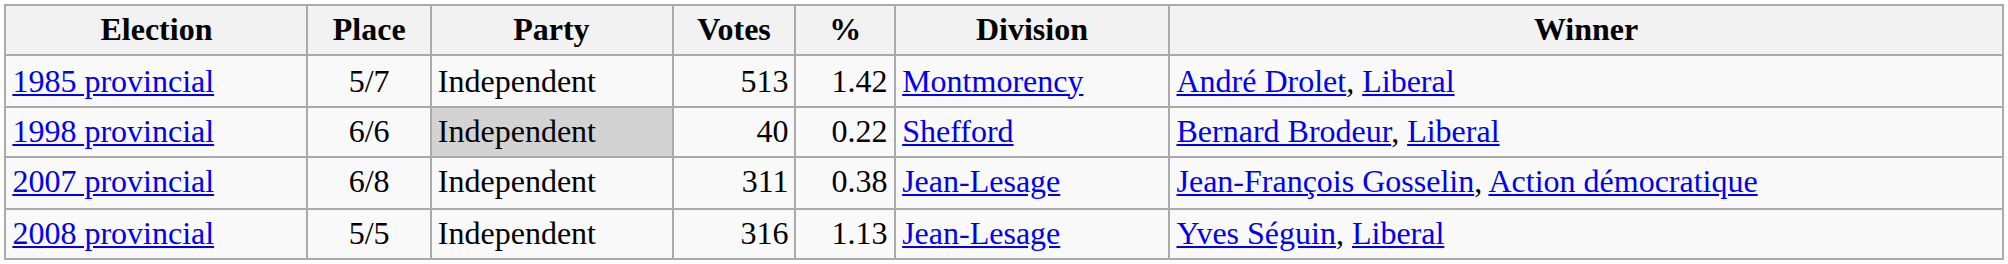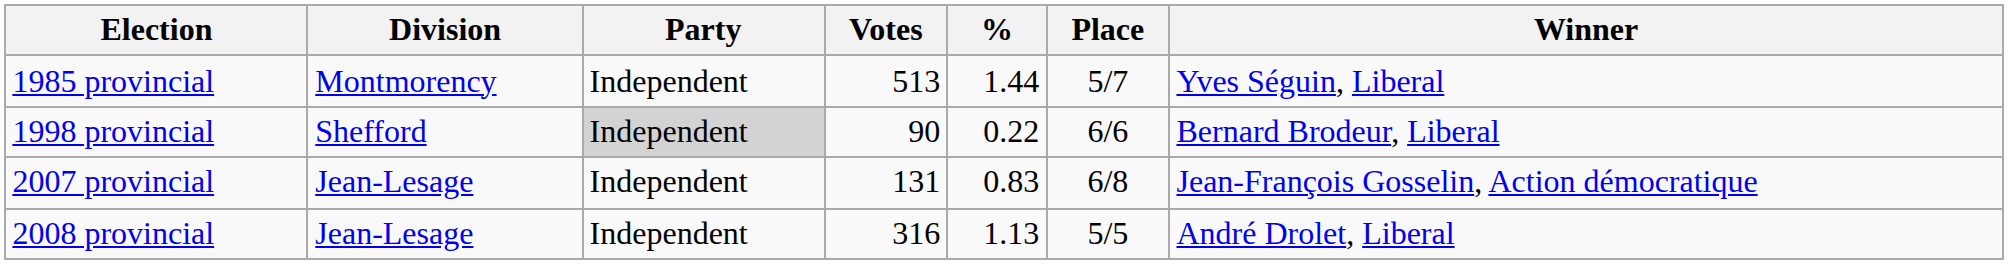columns swapped: Division <-> Place
1985 provincial | %: 1.42 -> 1.44
1985 provincial | Winner: André Drolet, Liberal -> Yves Séguin, Liberal
1998 provincial | Votes: 40 -> 90
2007 provincial | Votes: 311 -> 131
2007 provincial | %: 0.38 -> 0.83
2008 provincial | Winner: Yves Séguin, Liberal -> André Drolet, Liberal
